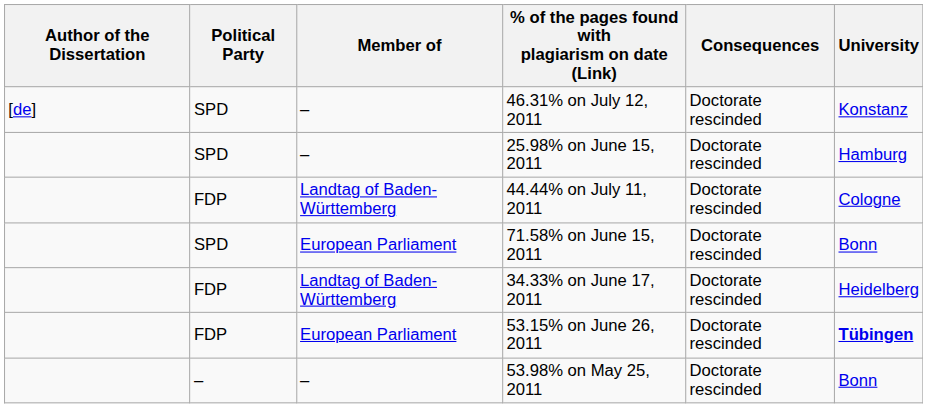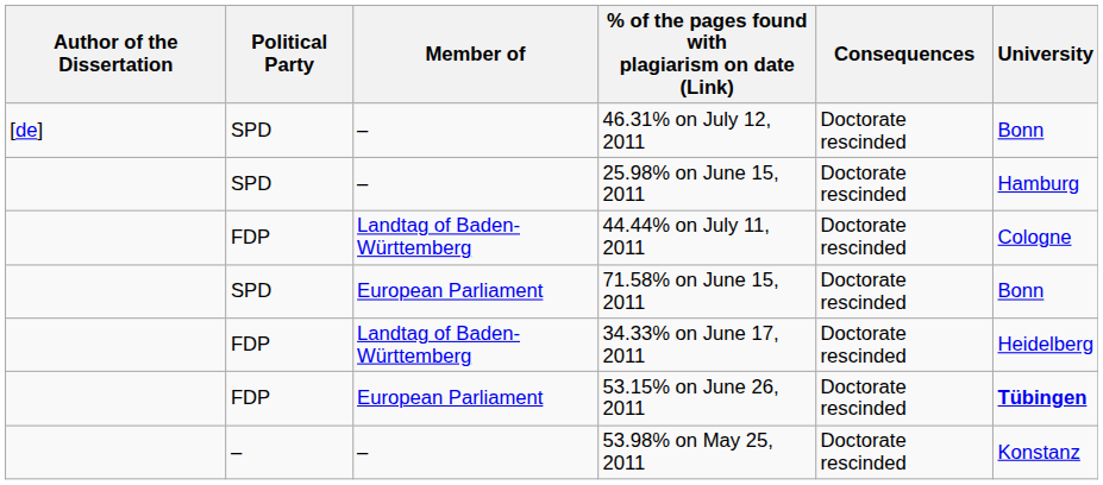46.31% on July 12, 2011 | University: Konstanz -> Bonn
53.98% on May 25, 2011 | University: Bonn -> Konstanz
